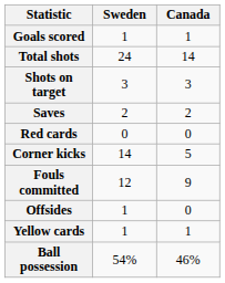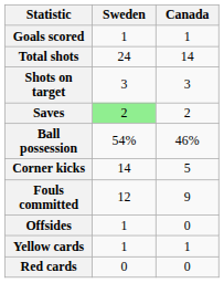Saves | Sweden: no background -> lightgreen background
rows swapped: Ball possession <-> Red cards
